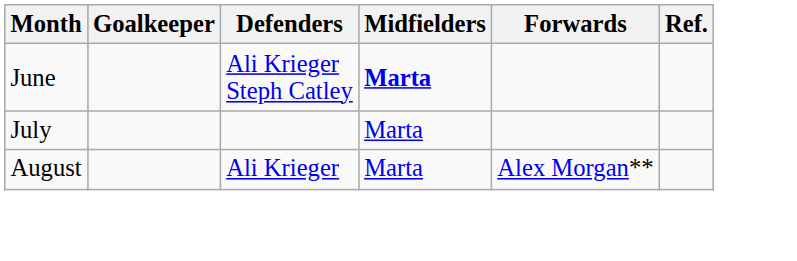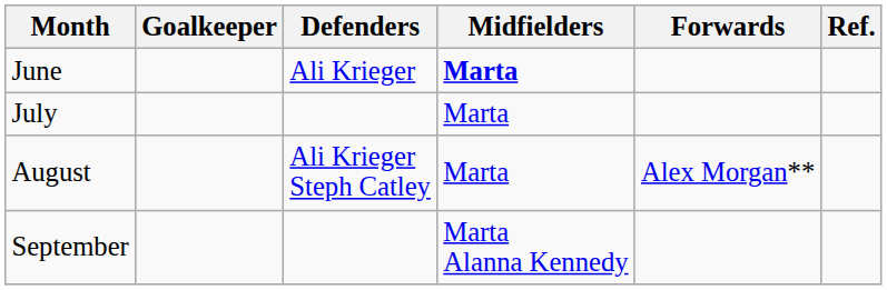June | Defenders: Ali Krieger Steph Catley -> Ali Krieger
August | Defenders: Ali Krieger -> Ali Krieger Steph Catley
+ row: September | Marta Alanna Kennedy
